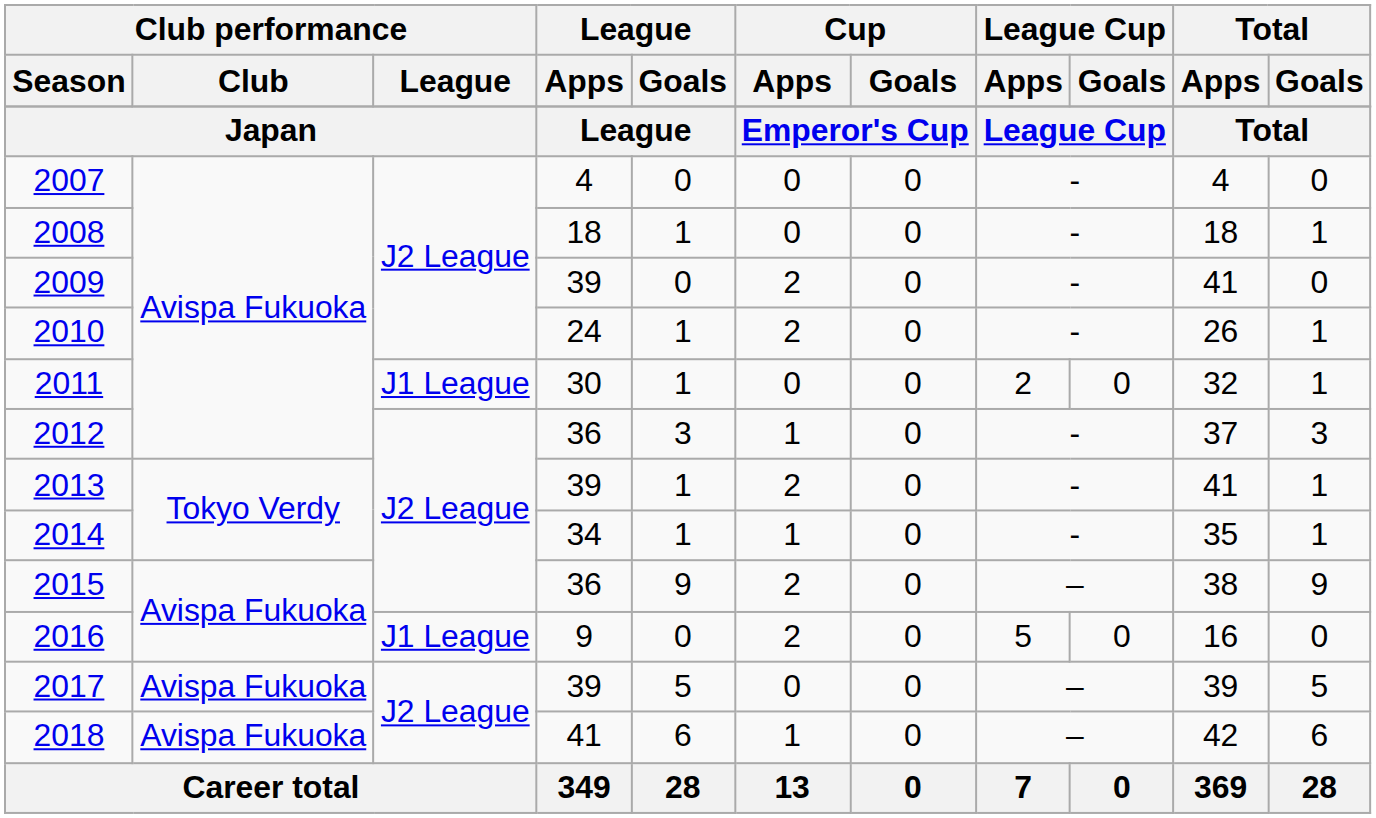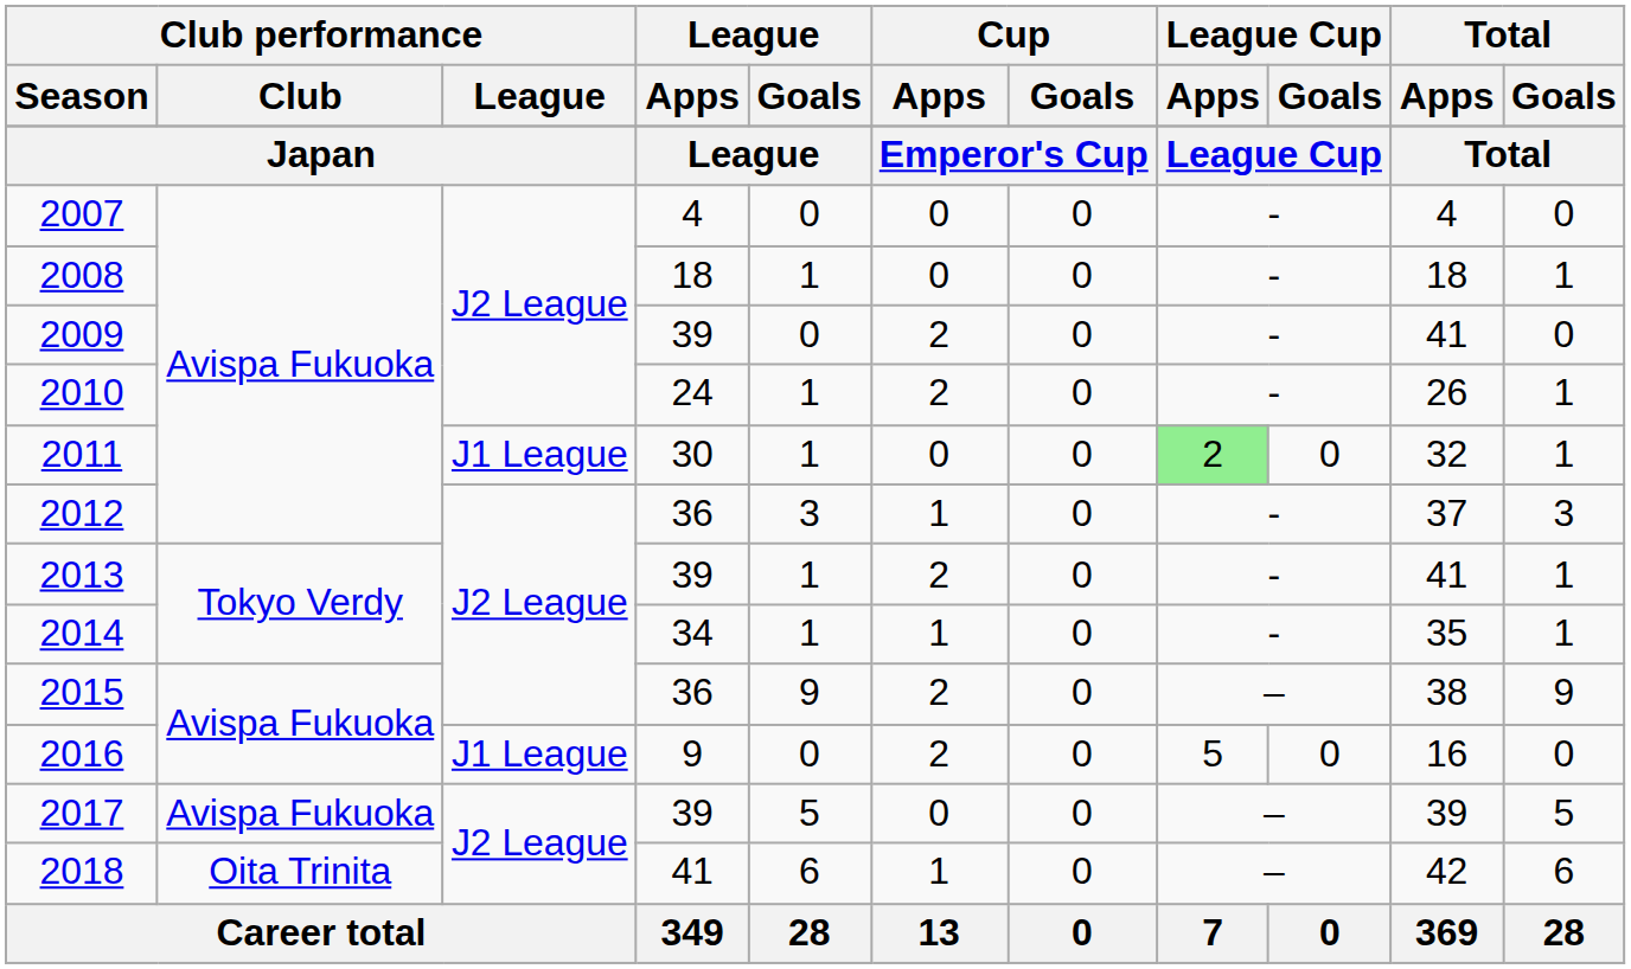2011 | League Cup / Apps: no background -> lightgreen background
2018 | Club performance / Club: Avispa Fukuoka -> Oita Trinita
